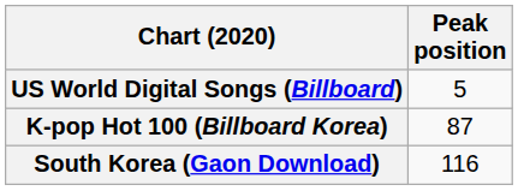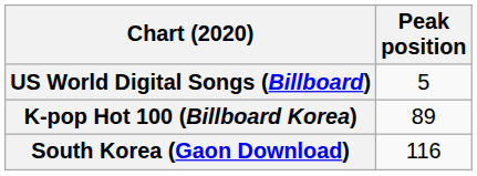K-pop Hot 100 (Billboard Korea) | Peak position: 87 -> 89
